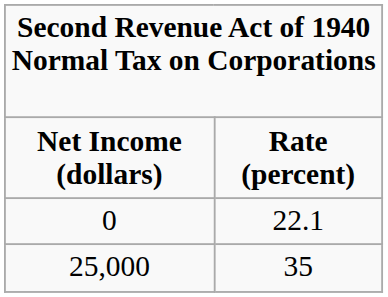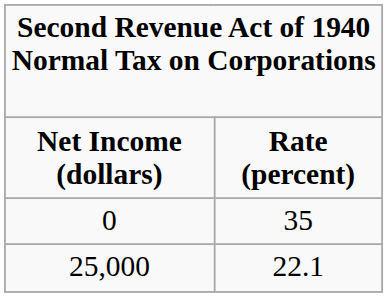0 | column 2: 22.1 -> 35
25,000 | column 2: 35 -> 22.1
